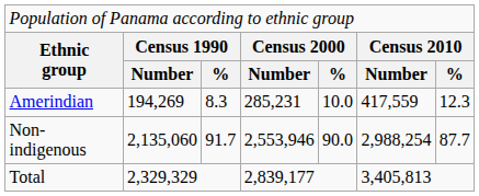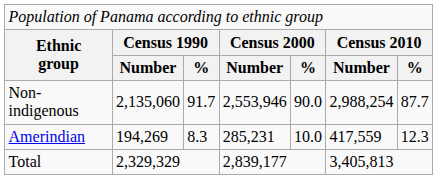rows swapped: Non-indigenous <-> Amerindian
